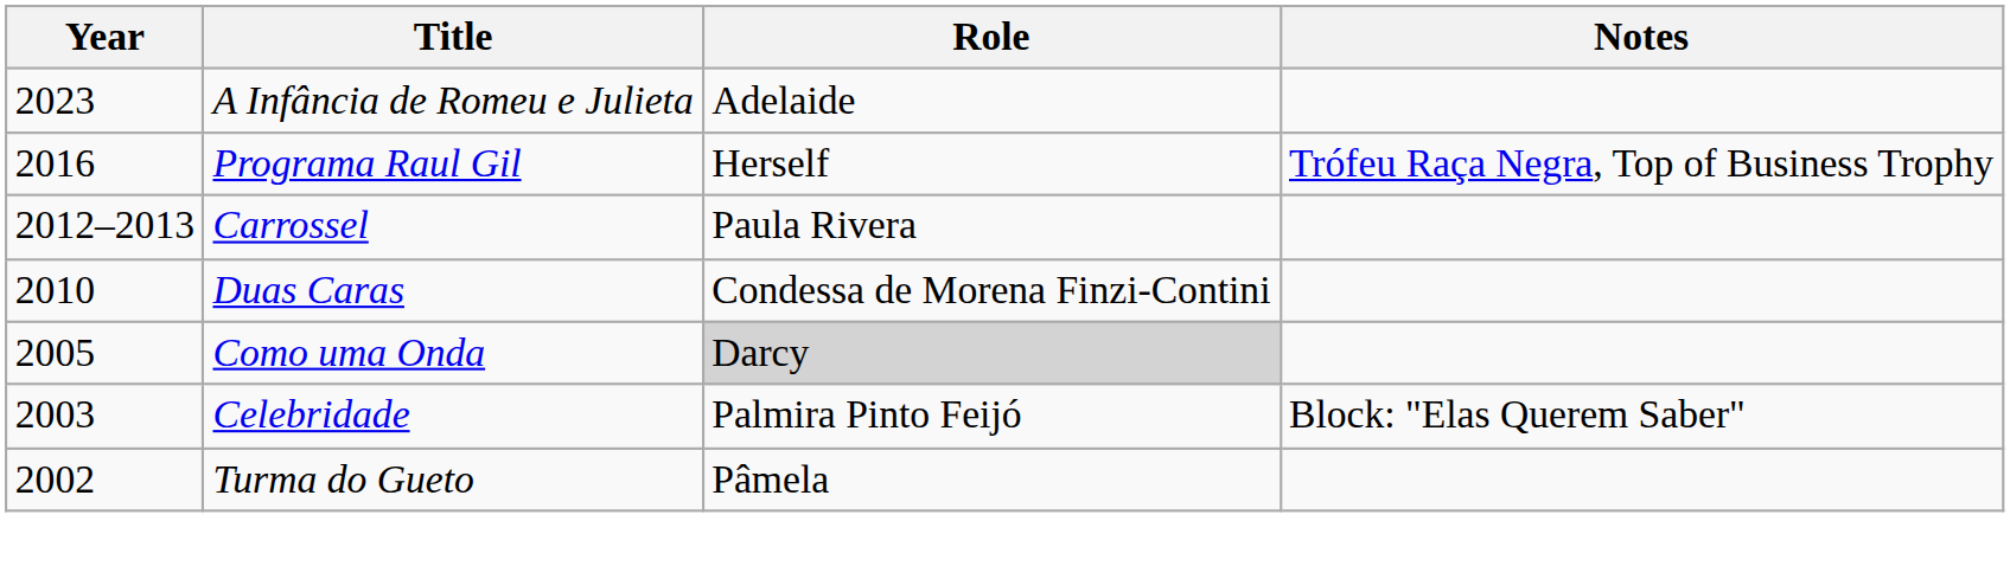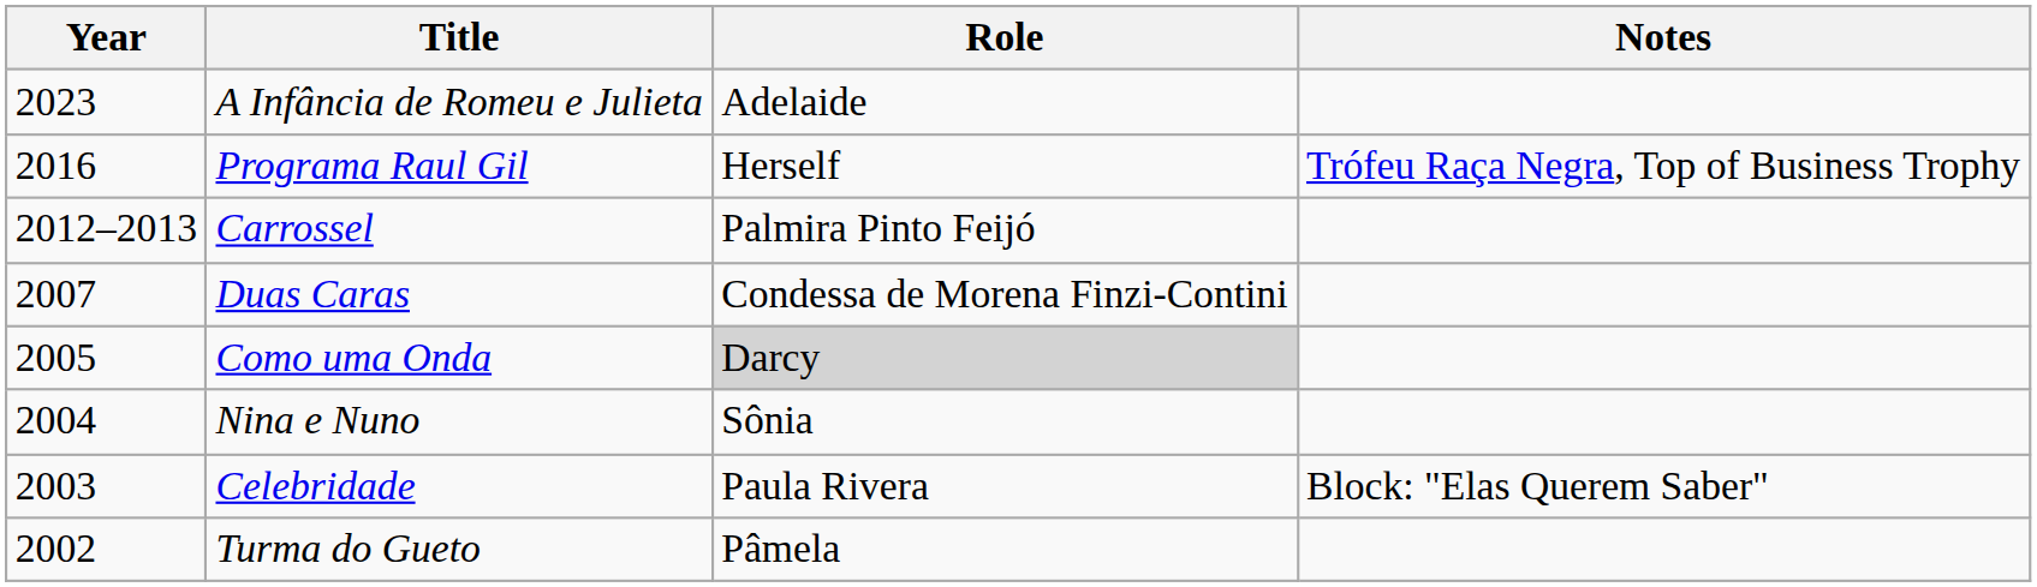Carrossel | Role: Paula Rivera -> Palmira Pinto Feijó
Duas Caras | Year: 2010 -> 2007
+ row: 2004 | Nina e Nuno | Sônia
Celebridade | Role: Palmira Pinto Feijó -> Paula Rivera
